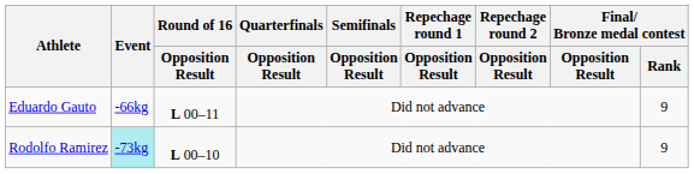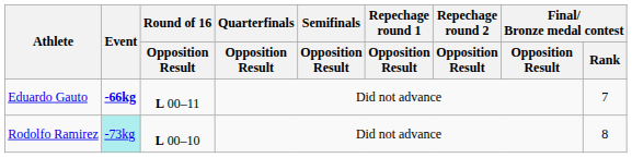Eduardo Gauto | Event: normal -> bold
Eduardo Gauto | Final/ Bronze medal contest / Rank: 9 -> 7
Rodolfo Ramirez | Final/ Bronze medal contest / Rank: 9 -> 8
